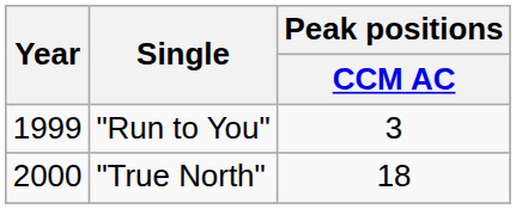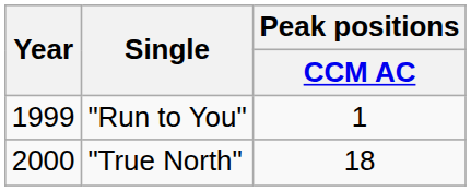"Run to You" | Peak positions / CCM AC: 3 -> 1
